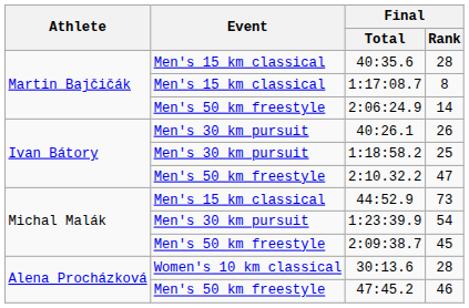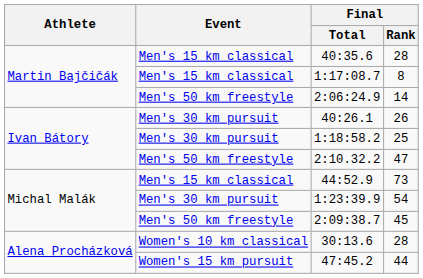47:45.2 | Event: Men's 50 km freestyle -> Women's 15 km pursuit
47:45.2 | Final / Rank: 46 -> 44
